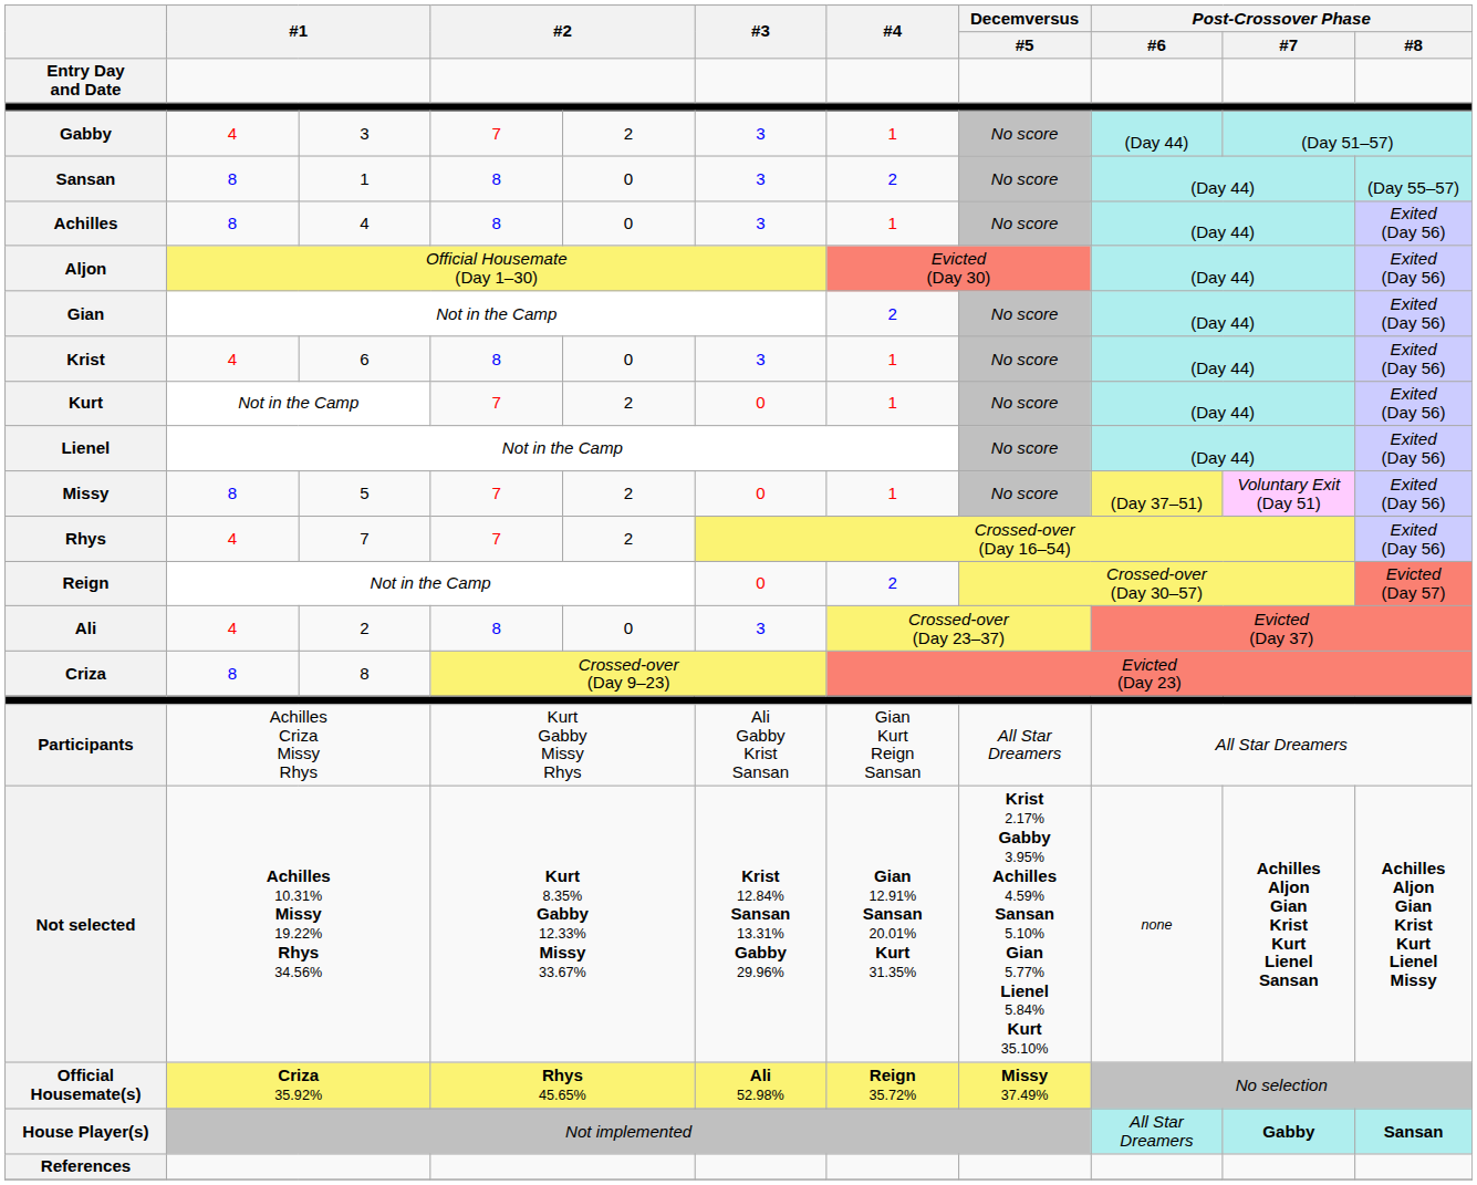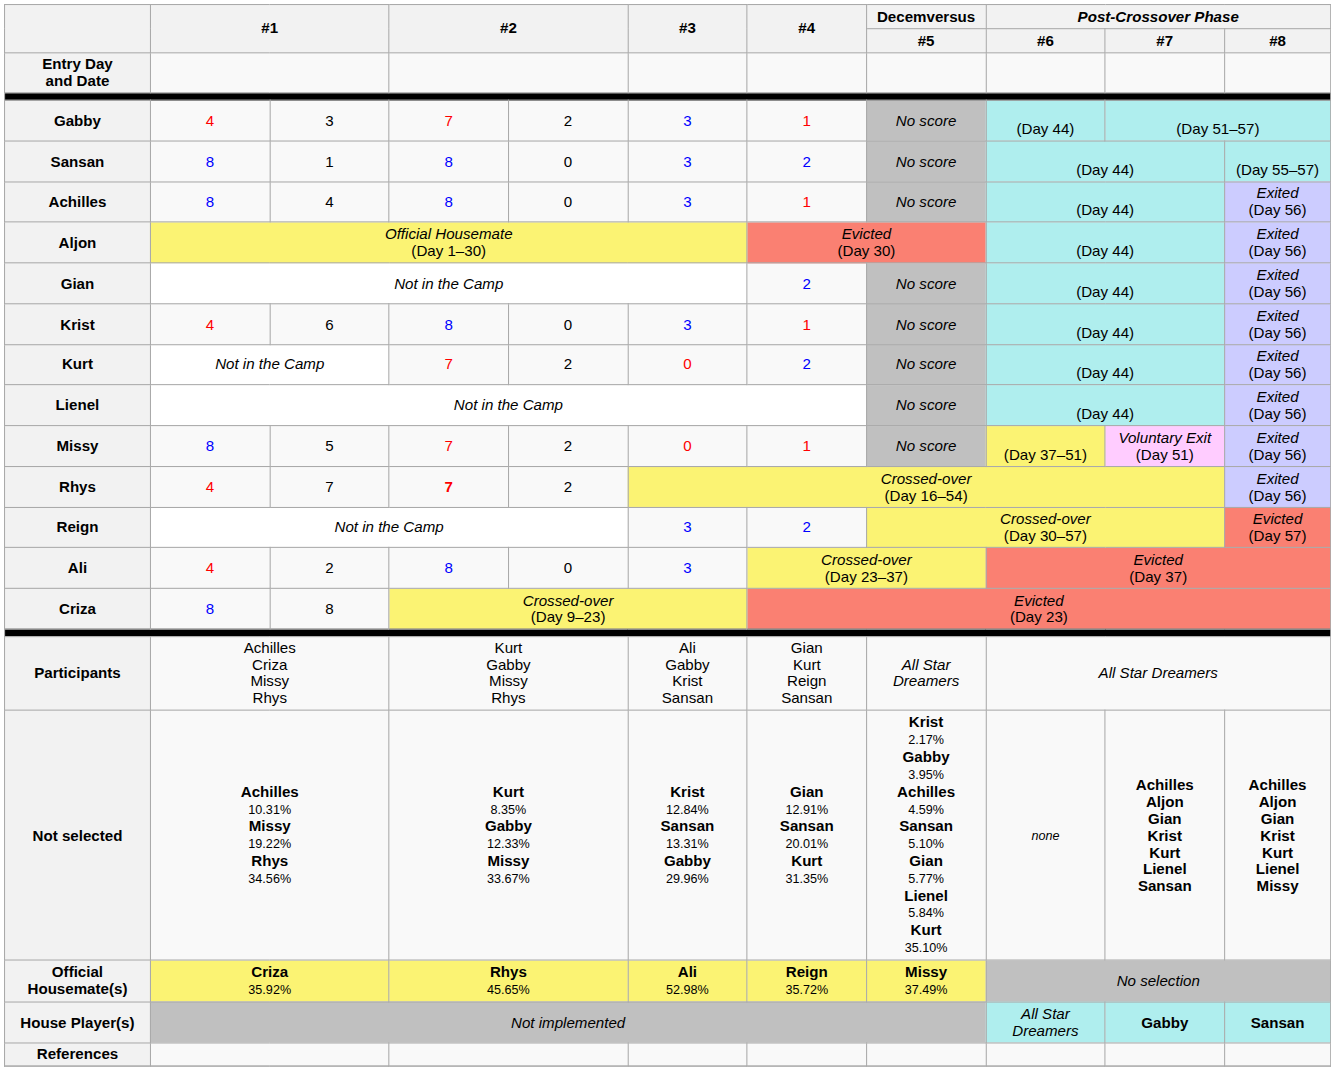Kurt | #4: 1 -> 2
Rhys | column 4: normal -> bold
Reign | #3: 0 -> 3
